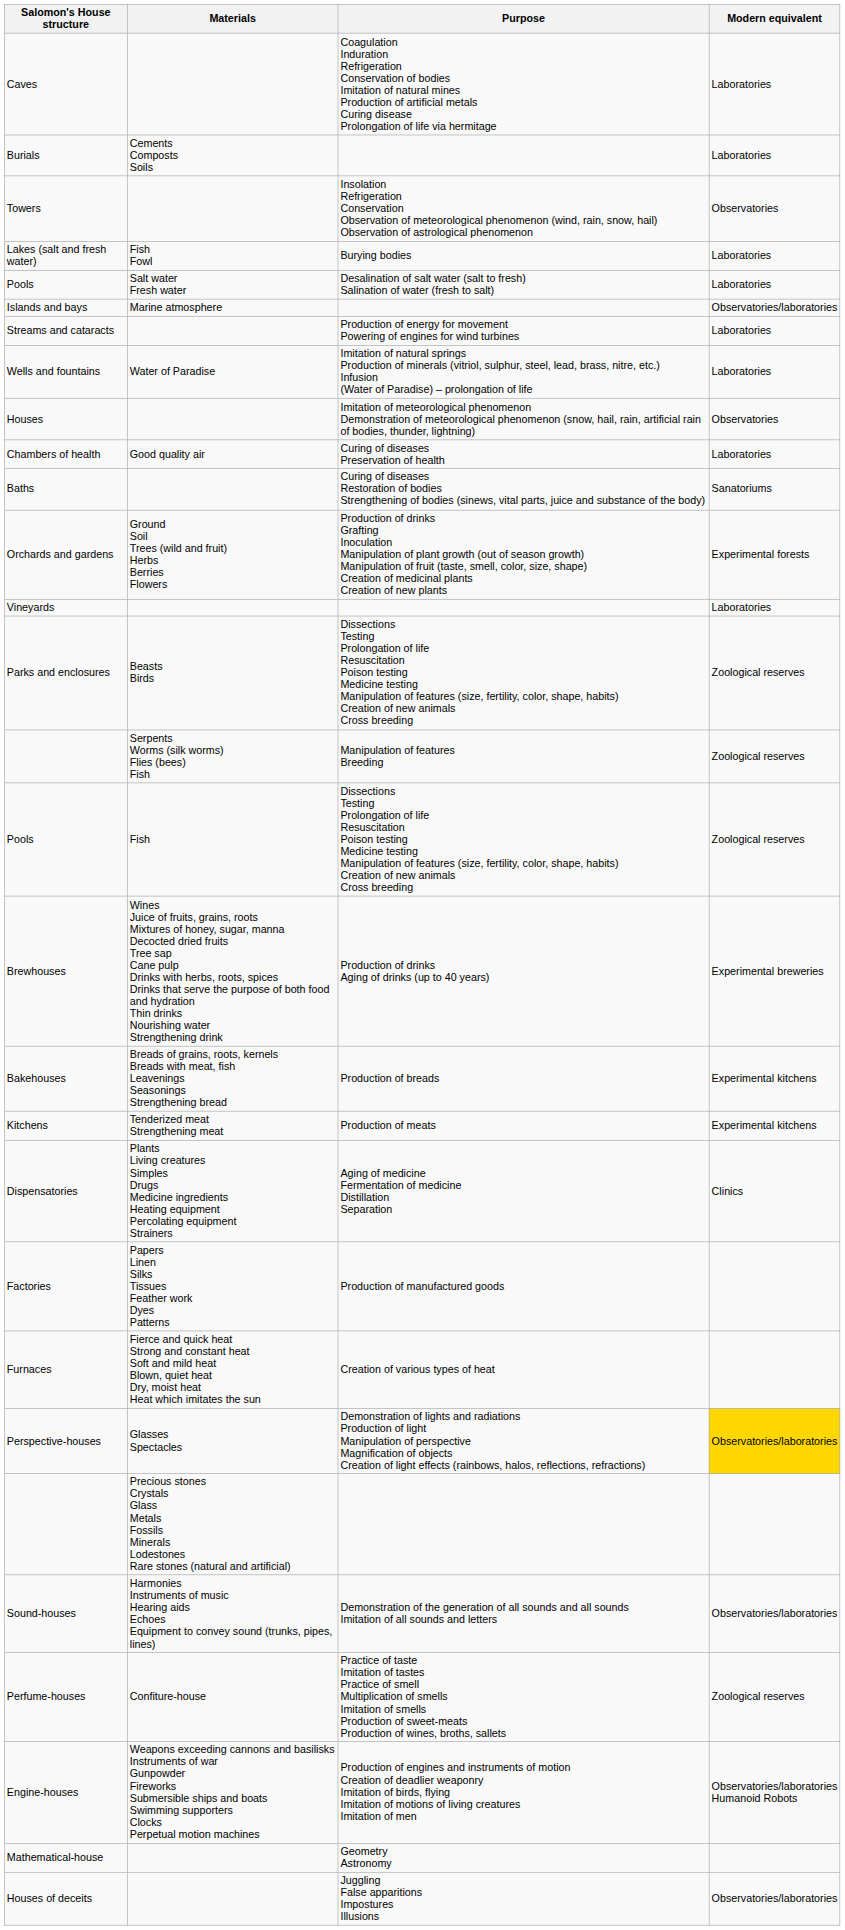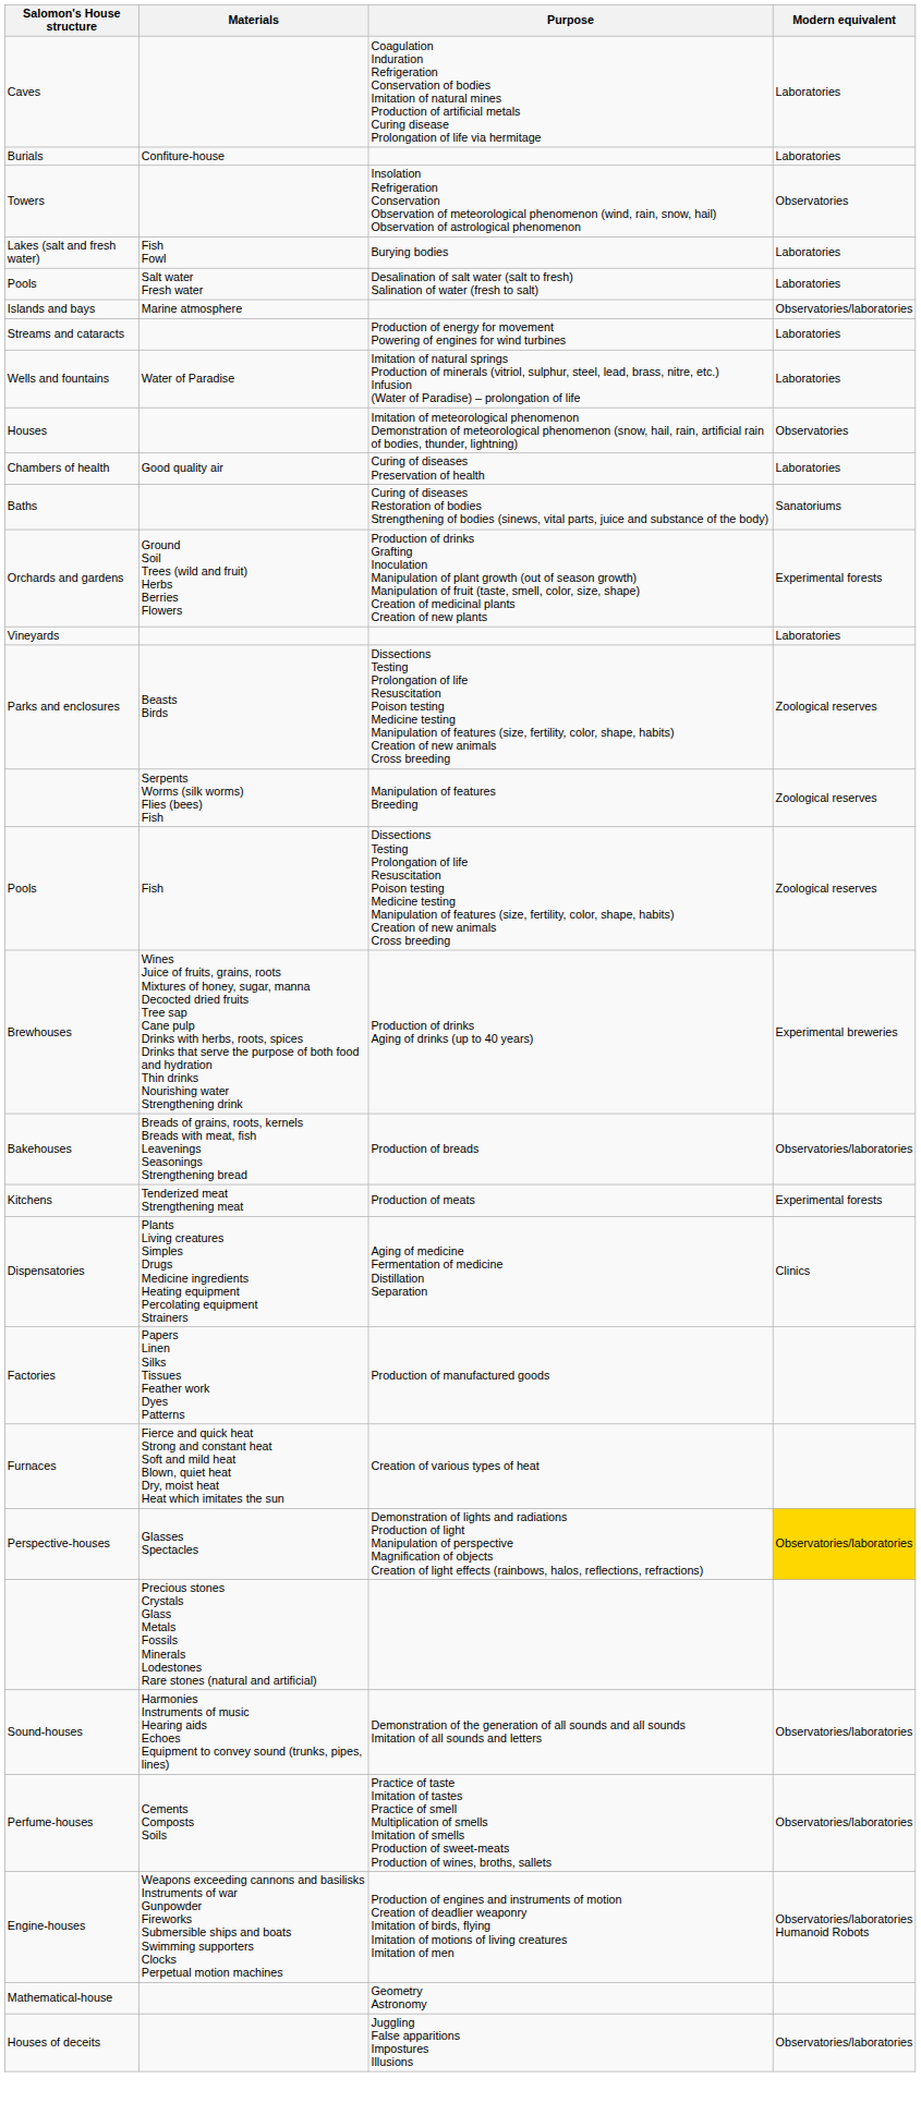Burials | Materials: Cements Composts Soils -> Confiture-house
Bakehouses | Modern equivalent: Experimental kitchens -> Observatories/laboratories
Kitchens | Modern equivalent: Experimental kitchens -> Experimental forests
Perfume-houses | Materials: Confiture-house -> Cements Composts Soils
Perfume-houses | Modern equivalent: Zoological reserves -> Observatories/laboratories
